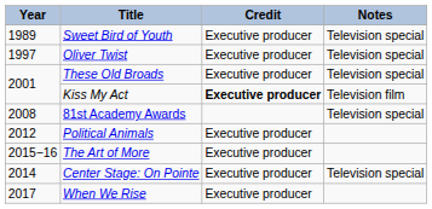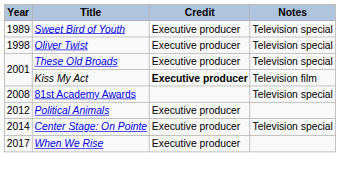Oliver Twist | Year: 1997 -> 1998
- row: 2015−16 | The Art of More | Executive producer
